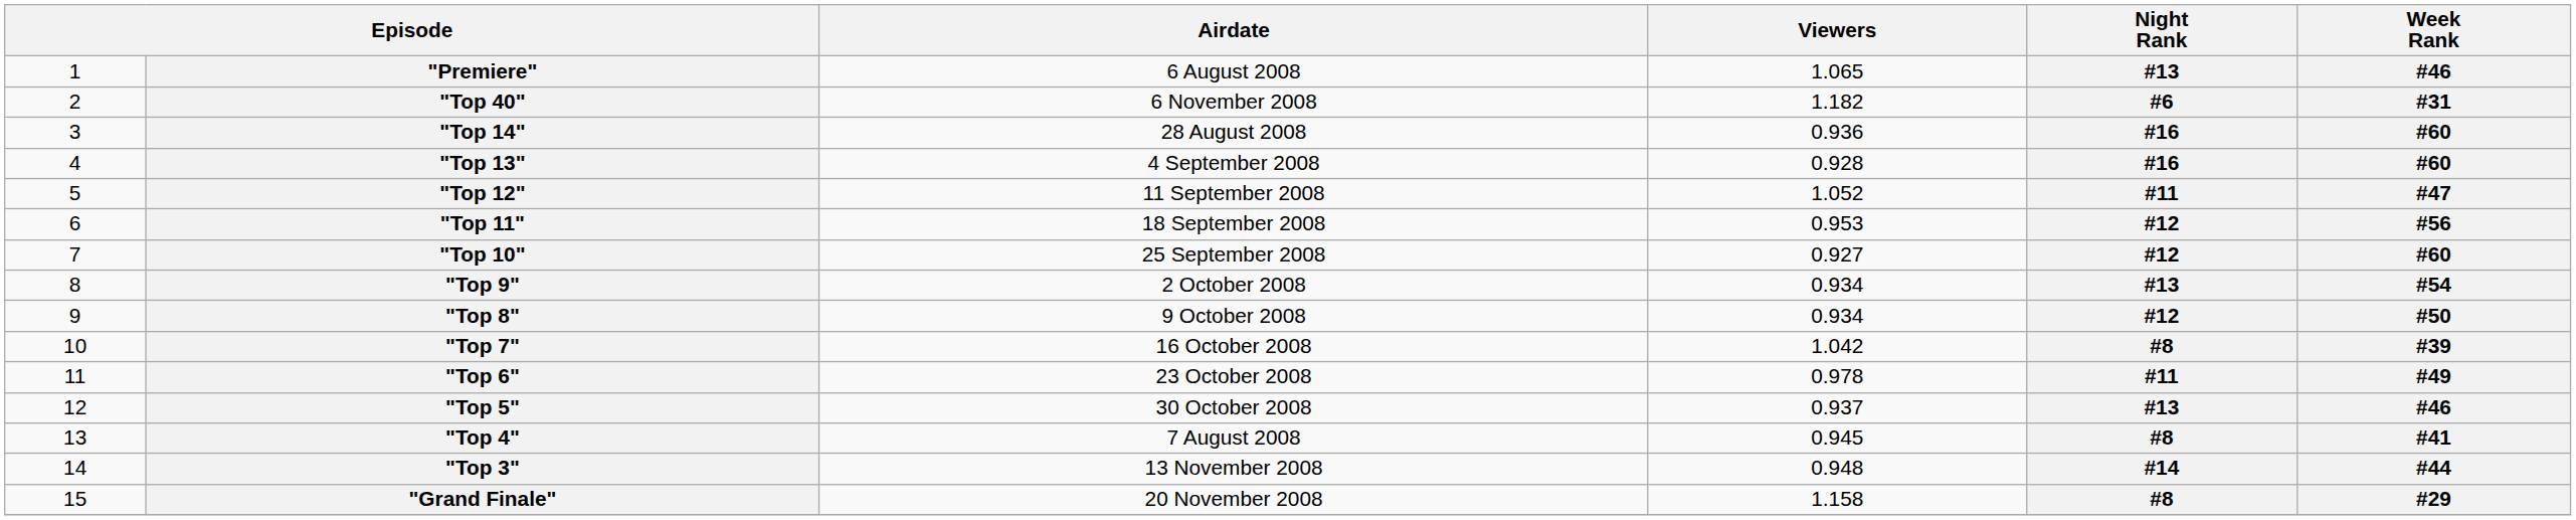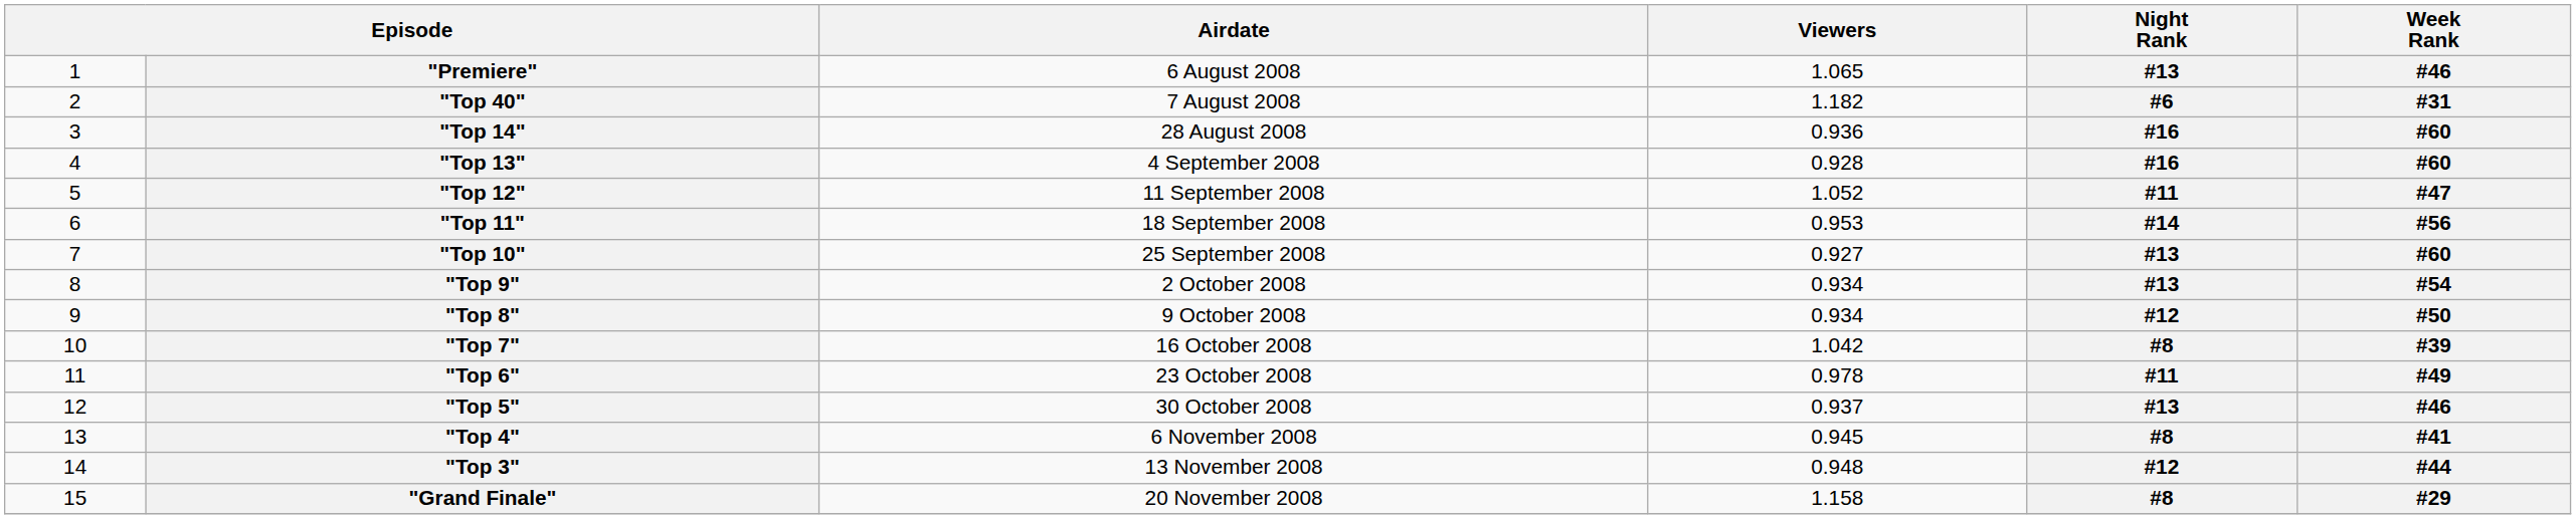"Top 40" | Airdate: 6 November 2008 -> 7 August 2008
"Top 11" | Night Rank: #12 -> #14
"Top 10" | Night Rank: #12 -> #13
"Top 4" | Airdate: 7 August 2008 -> 6 November 2008
"Top 3" | Night Rank: #14 -> #12
